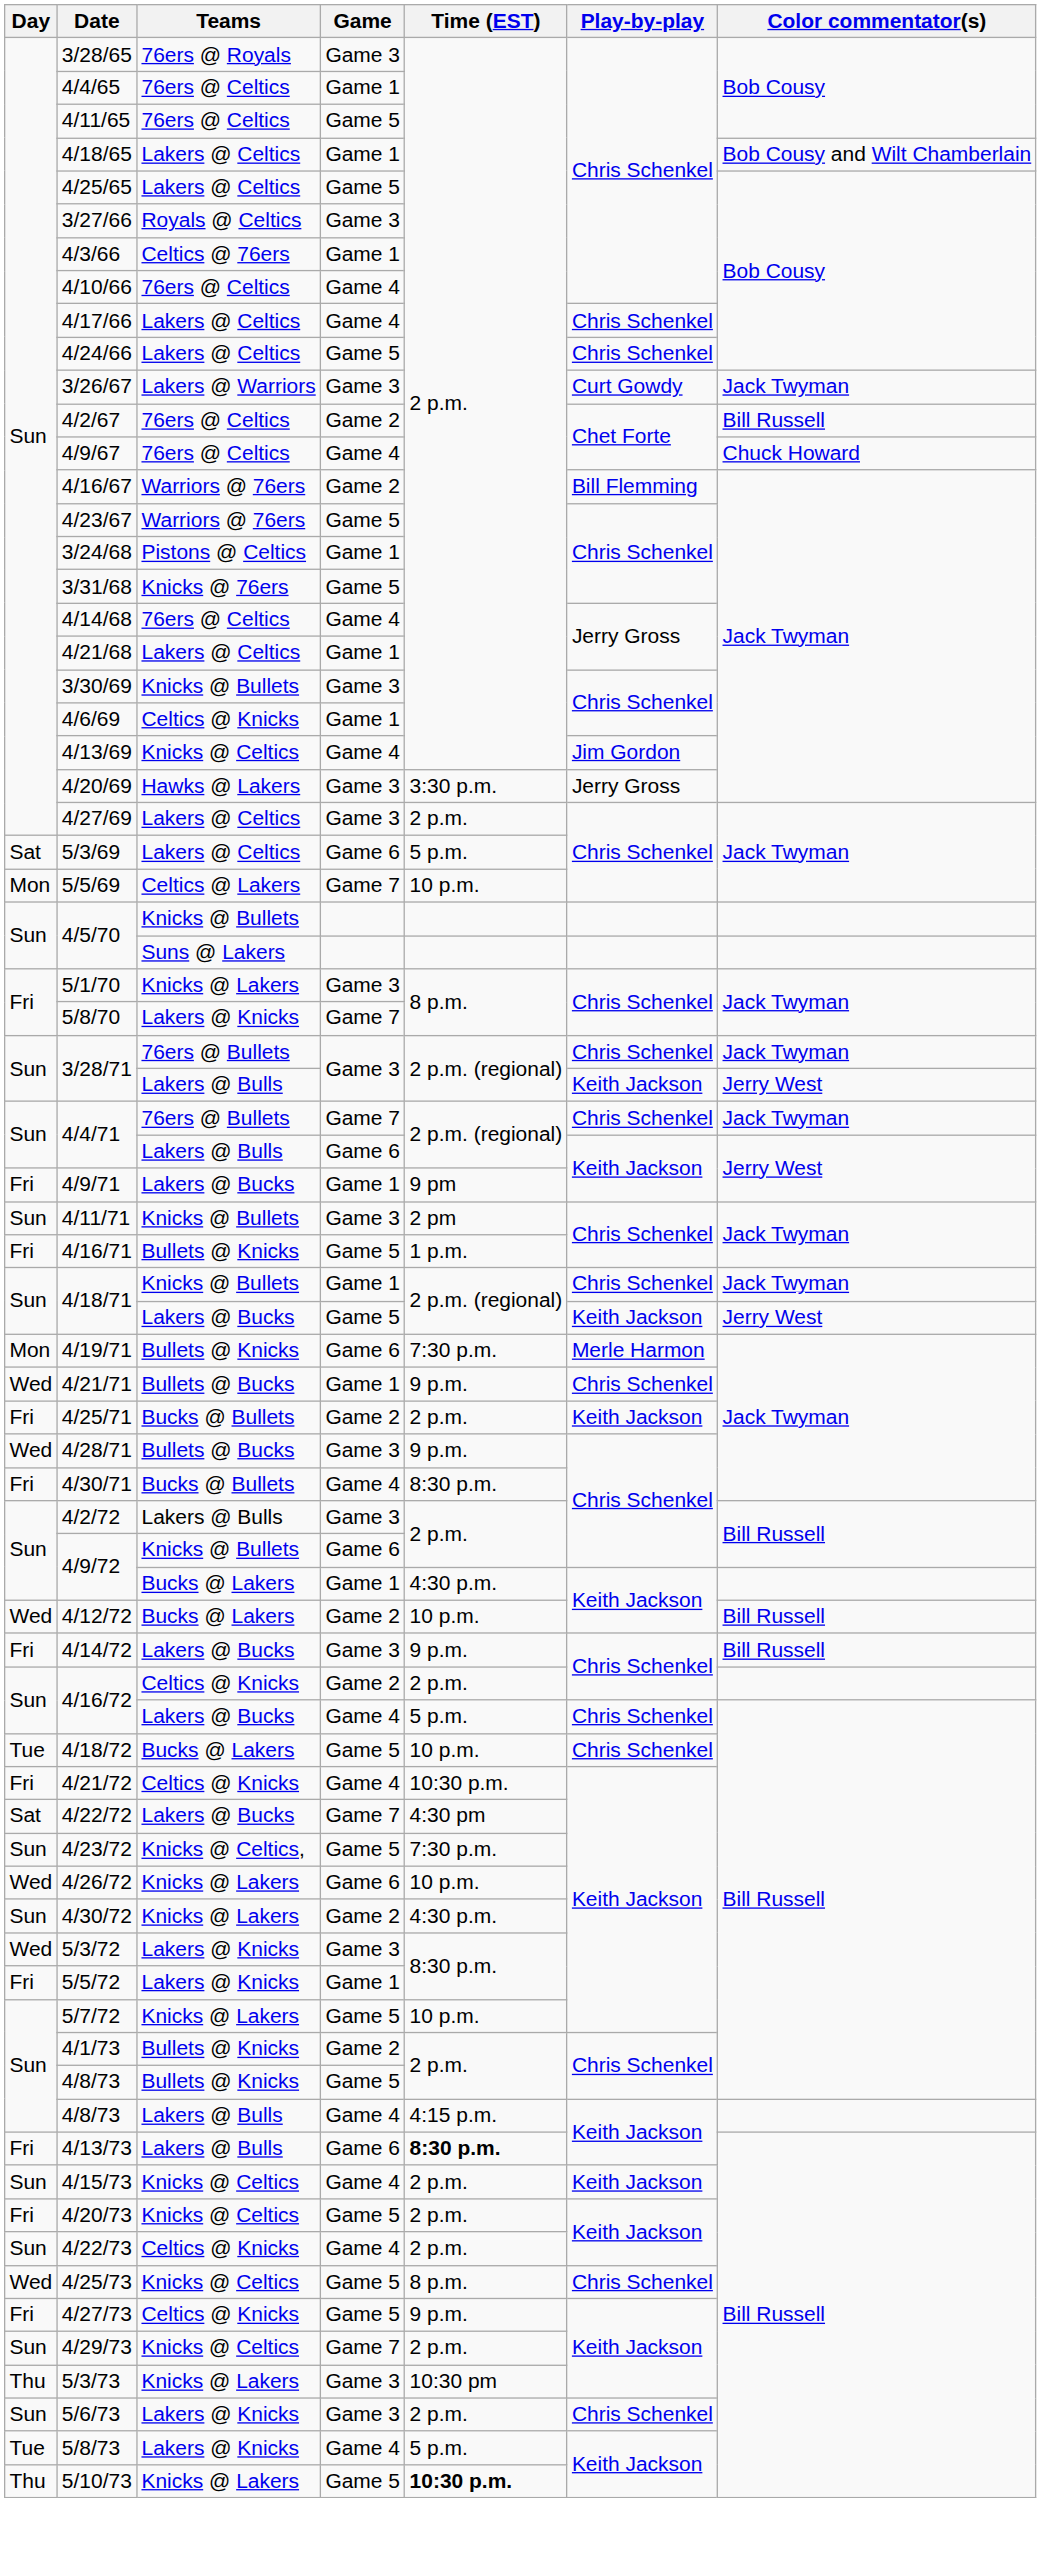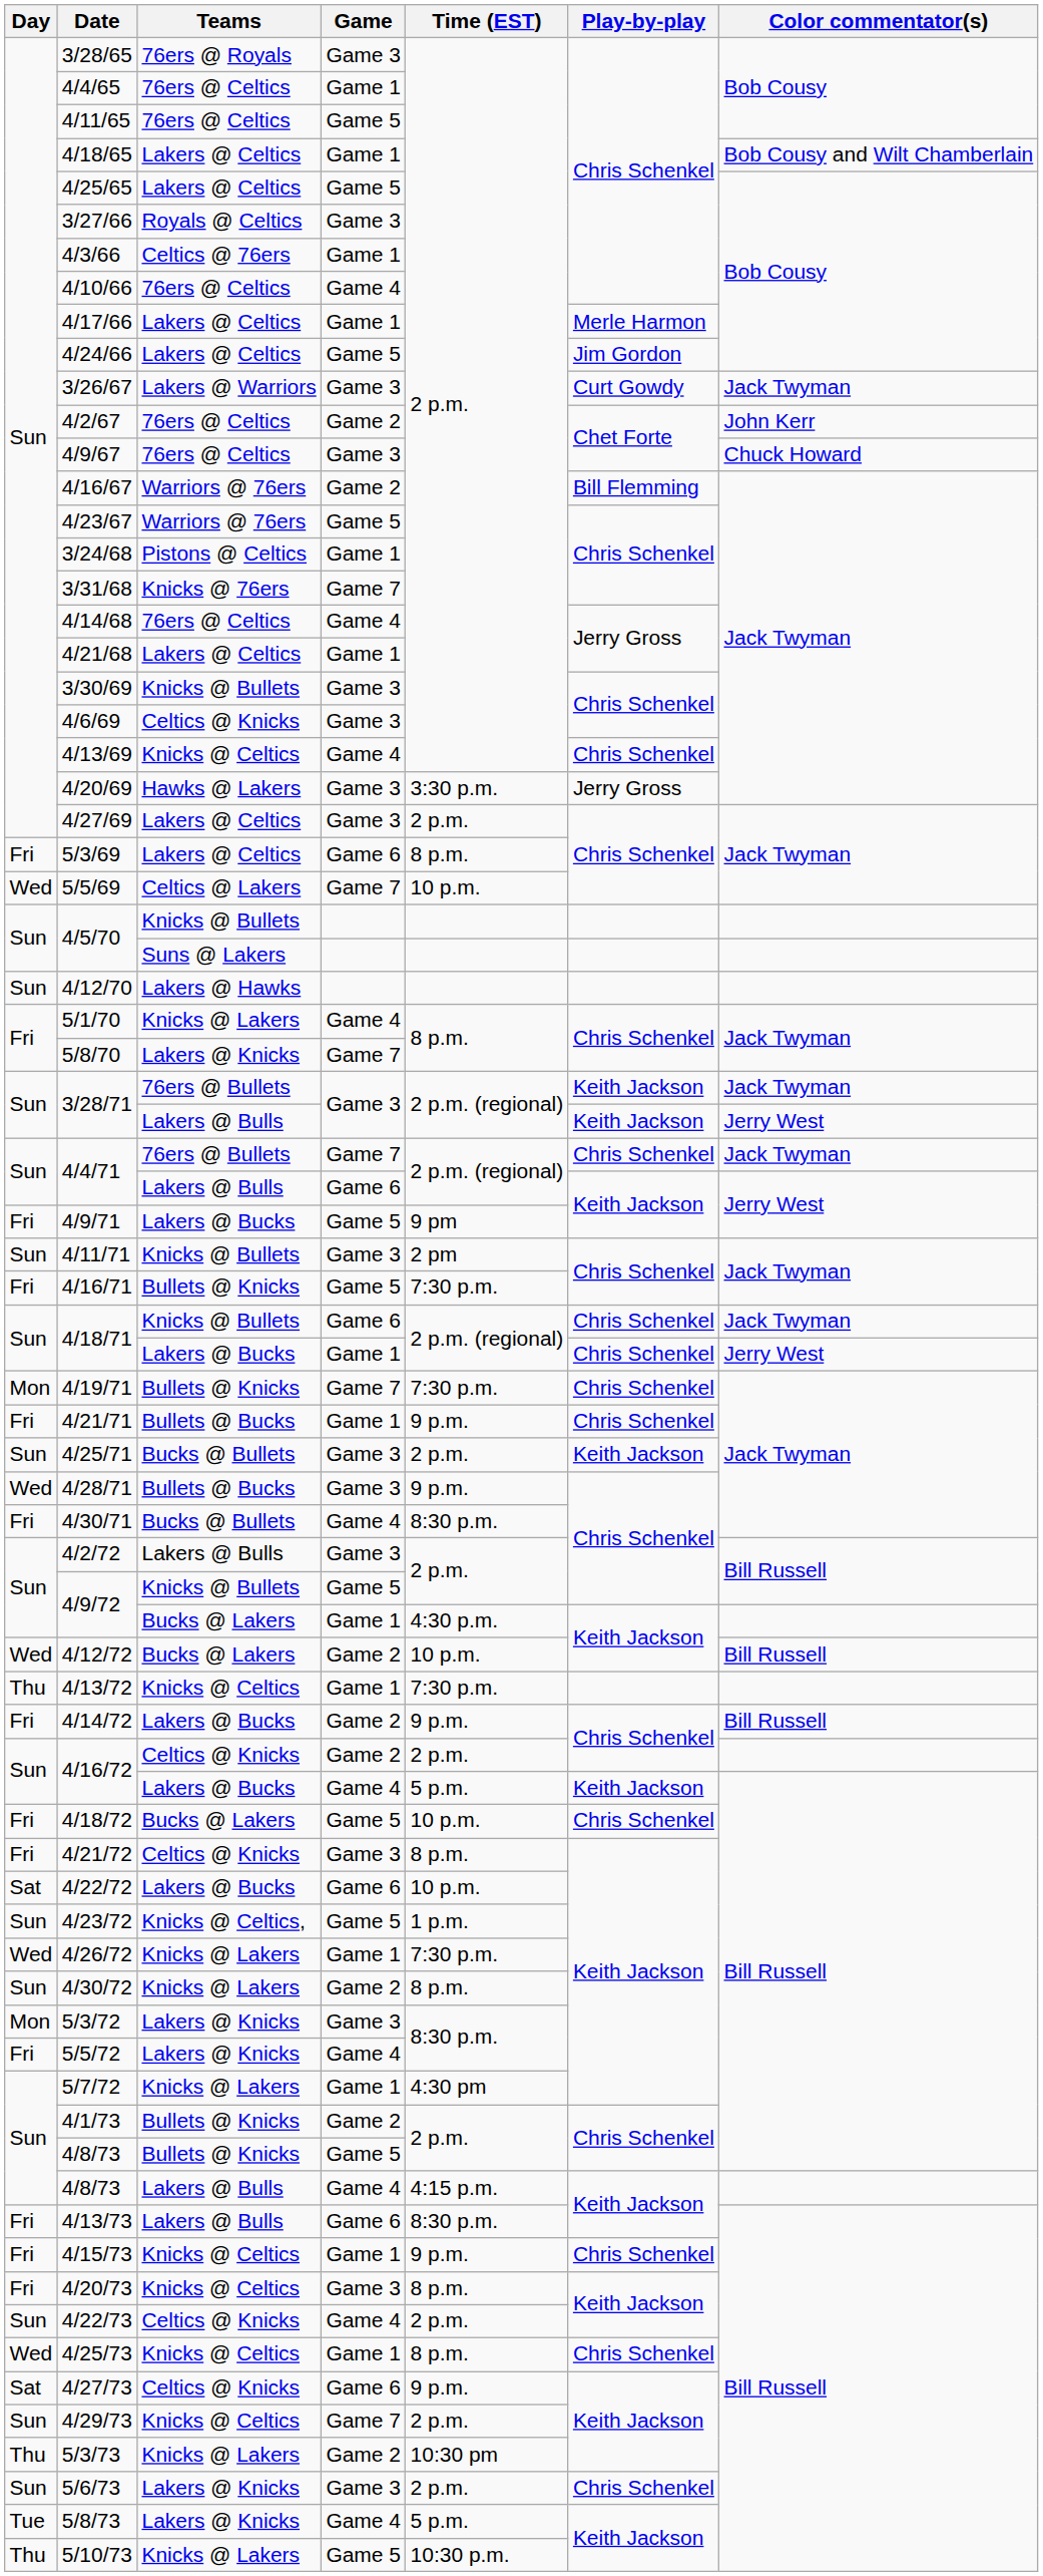4/17/66 | Game: Game 4 -> Game 1
4/17/66 | Play-by-play: Chris Schenkel -> Merle Harmon
4/24/66 | Play-by-play: Chris Schenkel -> Jim Gordon
4/2/67 | Color commentator(s): Bill Russell -> John Kerr
4/9/67 | Game: Game 4 -> Game 3
3/31/68 | Game: Game 5 -> Game 7
4/6/69 | Game: Game 1 -> Game 3
4/13/69 | Play-by-play: Jim Gordon -> Chris Schenkel
5/3/69 | Day: Sat -> Fri
5/3/69 | Time (EST): 5 p.m. -> 8 p.m.
5/5/69 | Day: Mon -> Wed
+ row: Sun | 4/12/70 | Lakers @ Hawks
5/1/70 | Game: Game 3 -> Game 4
3/28/71 / 76ers @ Bullets | Play-by-play: Chris Schenkel -> Keith Jackson
4/9/71 | Game: Game 1 -> Game 5
4/16/71 | Time (EST): 1 p.m. -> 7:30 p.m.
4/18/71 / Knicks @ Bullets | Game: Game 1 -> Game 6
4/18/71 / Lakers @ Bucks | Game: Game 5 -> Game 1
4/18/71 / Lakers @ Bucks | Play-by-play: Keith Jackson -> Chris Schenkel
4/19/71 | Game: Game 6 -> Game 7
4/19/71 | Play-by-play: Merle Harmon -> Chris Schenkel
4/21/71 | Day: Wed -> Fri
4/25/71 | Day: Fri -> Sun
4/25/71 | Game: Game 2 -> Game 3
4/9/72 / Knicks @ Bullets | Game: Game 6 -> Game 5
+ row: Thu | 4/13/72 | Knicks @ Celtics | Game 1 | 7:30 p.m.
4/14/72 | Game: Game 3 -> Game 2
4/16/72 / Lakers @ Bucks | Play-by-play: Chris Schenkel -> Keith Jackson
4/18/72 | Day: Tue -> Fri
4/21/72 | Game: Game 4 -> Game 3
4/21/72 | Time (EST): 10:30 p.m. -> 8 p.m.
4/22/72 | Game: Game 7 -> Game 6
4/22/72 | Time (EST): 4:30 pm -> 10 p.m.
4/23/72 | Time (EST): 7:30 p.m. -> 1 p.m.
4/26/72 | Game: Game 6 -> Game 1
4/26/72 | Time (EST): 10 p.m. -> 7:30 p.m.
4/30/72 | Time (EST): 4:30 p.m. -> 8 p.m.
5/3/72 | Day: Wed -> Mon
5/5/72 | Game: Game 1 -> Game 4
5/7/72 | Game: Game 5 -> Game 1
5/7/72 | Time (EST): 10 p.m. -> 4:30 pm
4/13/73 | Time (EST): bold -> normal
4/15/73 | Day: Sun -> Fri
4/15/73 | Game: Game 4 -> Game 1
4/15/73 | Time (EST): 2 p.m. -> 9 p.m.
4/15/73 | Play-by-play: Keith Jackson -> Chris Schenkel
4/20/73 | Game: Game 5 -> Game 3
4/20/73 | Time (EST): 2 p.m. -> 8 p.m.
4/25/73 | Game: Game 5 -> Game 1
4/27/73 | Day: Fri -> Sat
4/27/73 | Game: Game 5 -> Game 6
5/3/73 | Game: Game 3 -> Game 2
5/10/73 | Time (EST): bold -> normal
